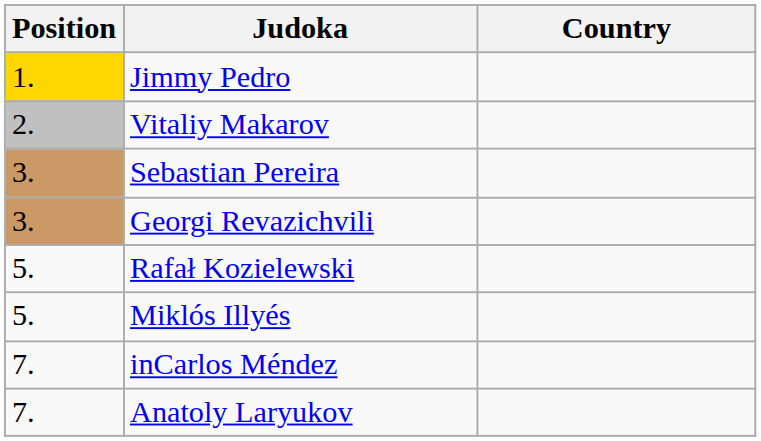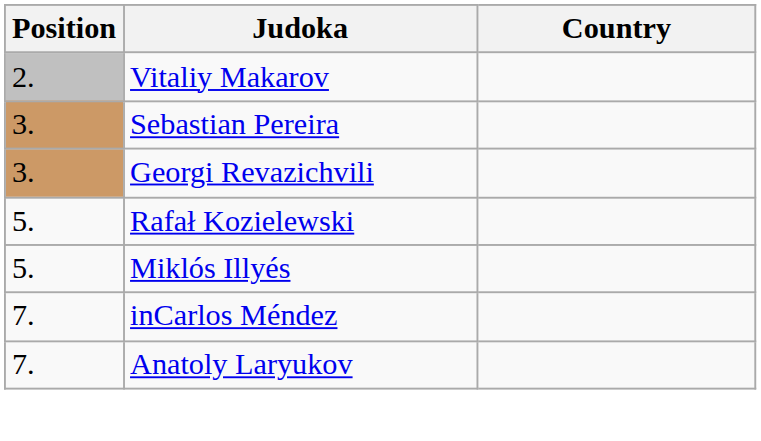- row: 1. | Jimmy Pedro
